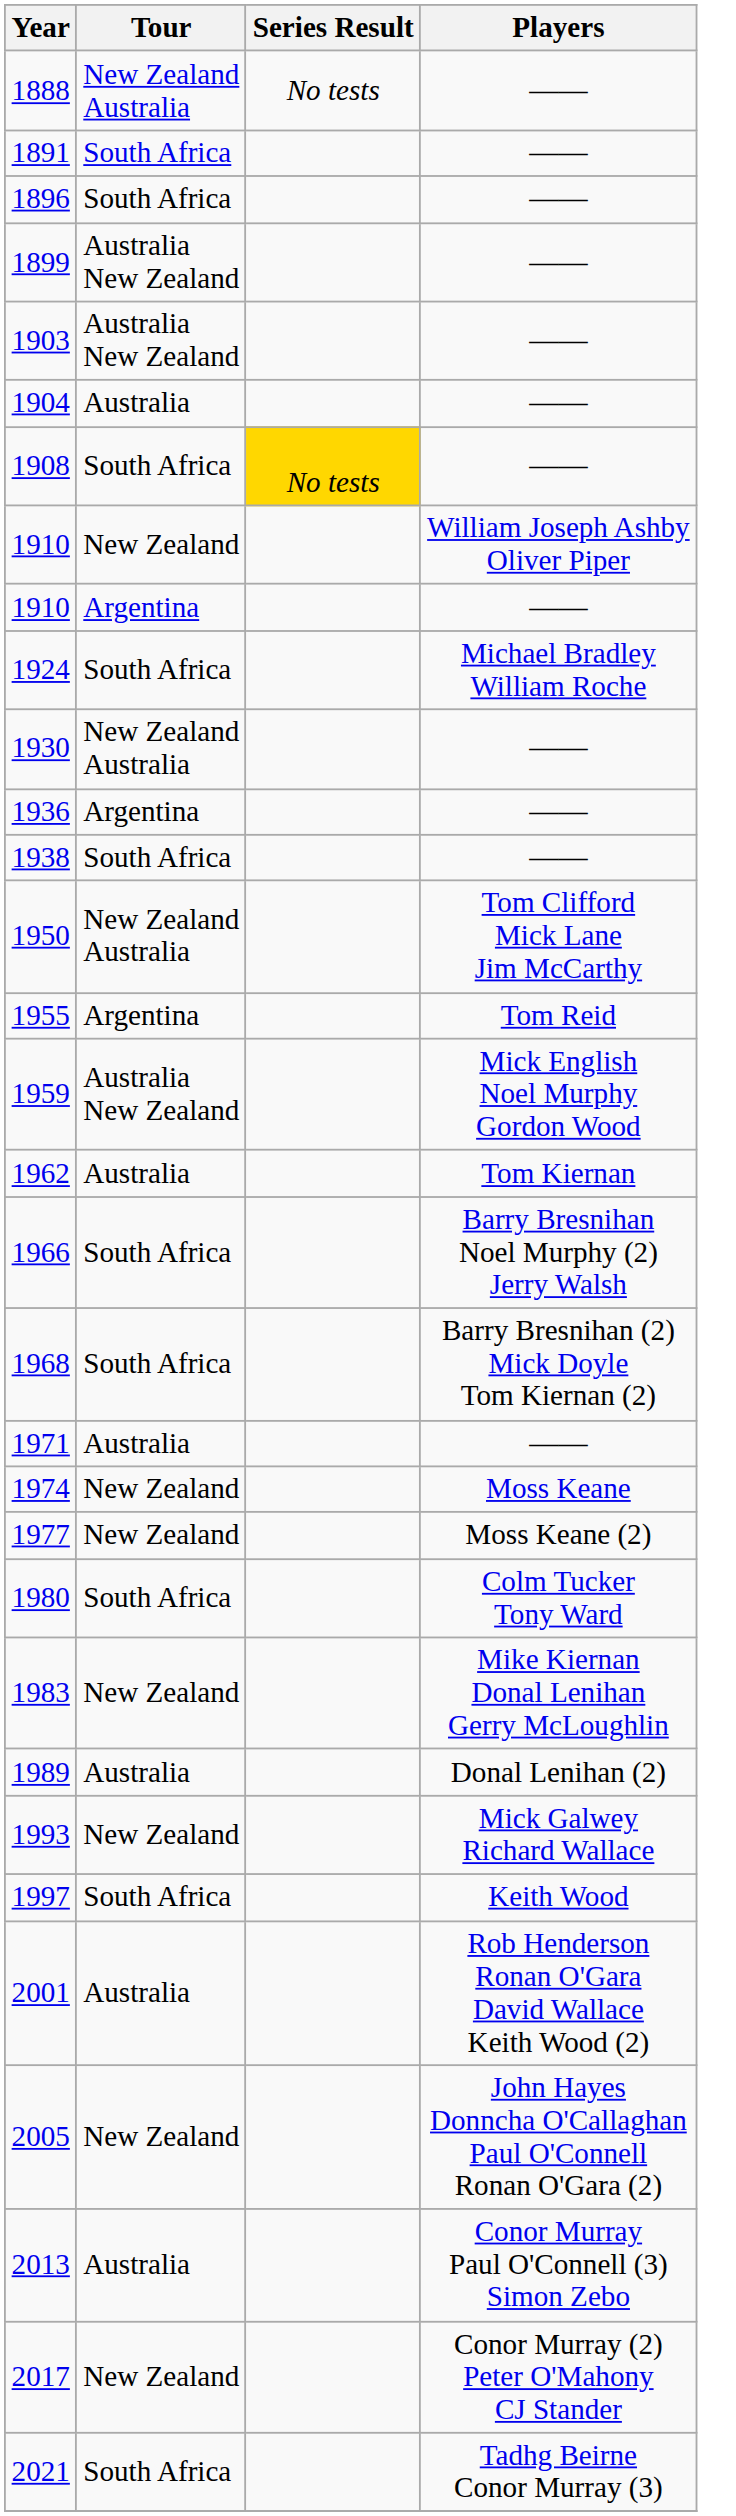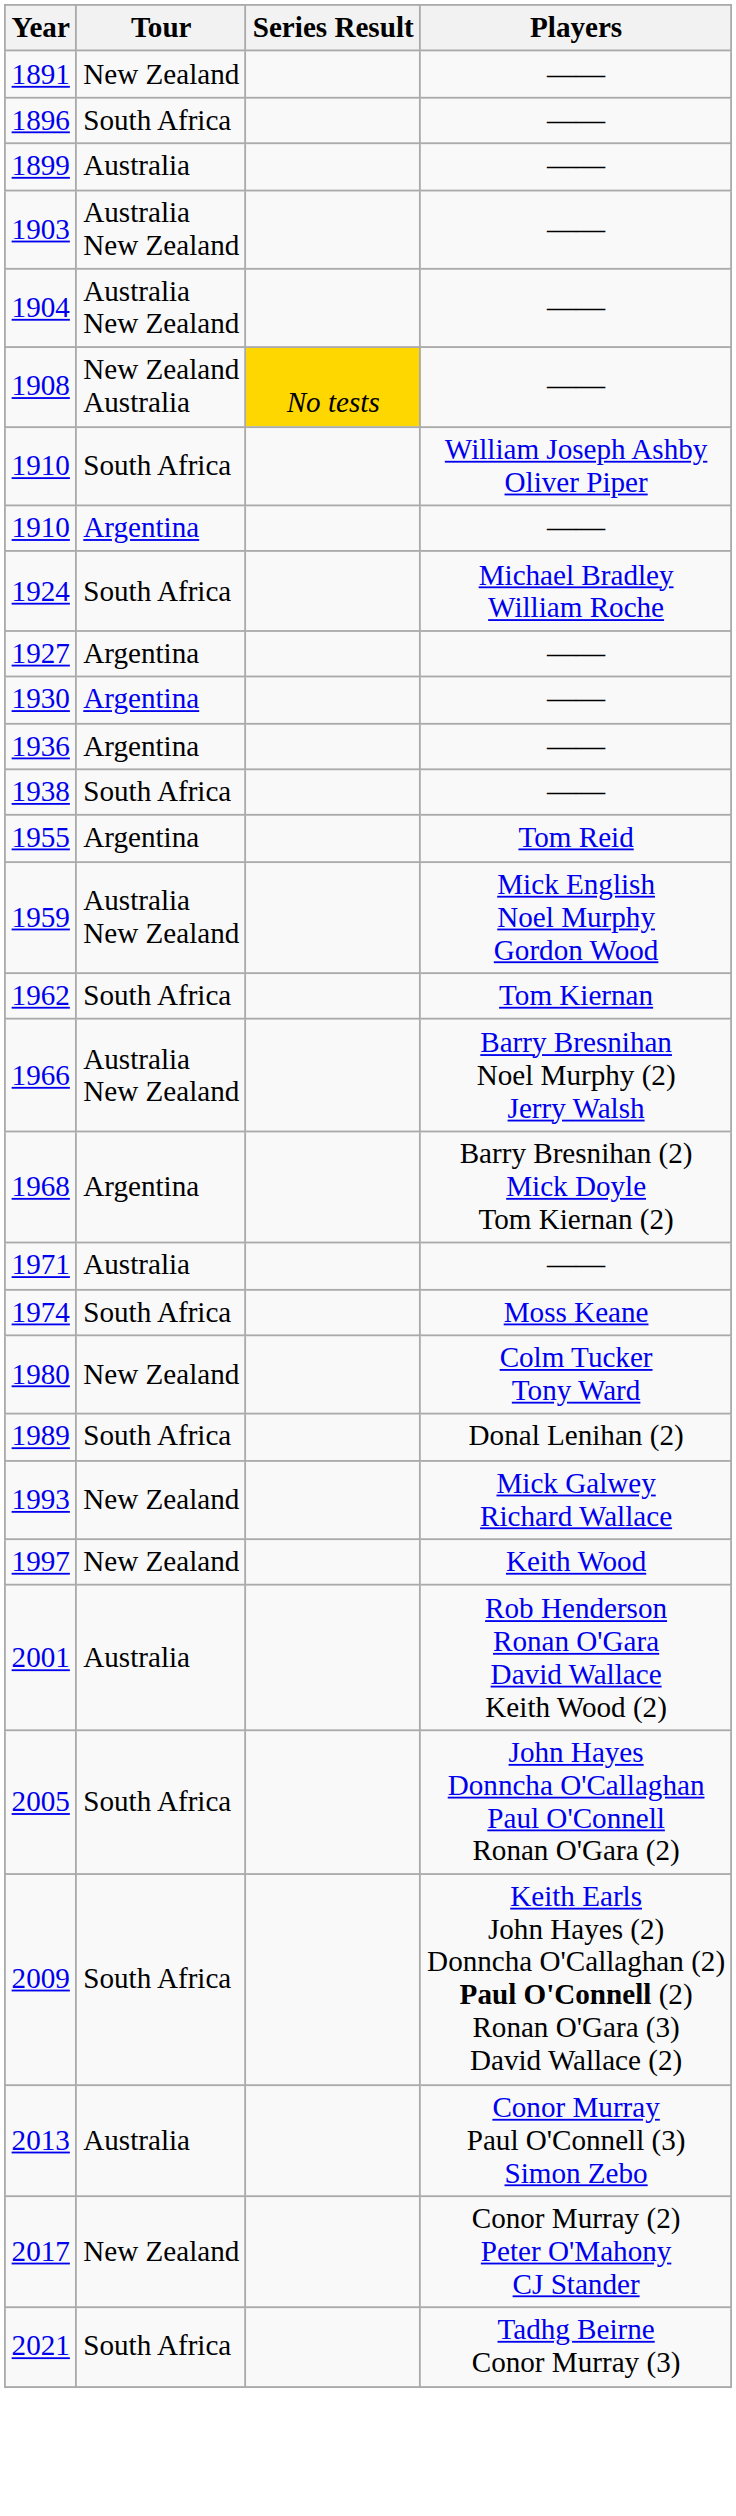- row: 1888 | New Zealand Australia | No tests | ——
1891 | Tour: South Africa -> New Zealand
1899 | Tour: Australia New Zealand -> Australia
1904 | Tour: Australia -> Australia New Zealand
1908 | Tour: South Africa -> New Zealand Australia
1910 / William Joseph Ashby Oliver Piper | Tour: New Zealand -> South Africa
+ row: 1927 | Argentina | ——
1930 | Tour: New Zealand Australia -> Argentina
- row: 1950 | New Zealand Australia | Tom Clifford Mick Lane Jim McCarthy
1962 | Tour: Australia -> South Africa
1966 | Tour: South Africa -> Australia New Zealand
1968 | Tour: South Africa -> Argentina
1974 | Tour: New Zealand -> South Africa
- row: 1977 | New Zealand | Moss Keane (2)
1980 | Tour: South Africa -> New Zealand
- row: 1983 | New Zealand | Mike Kiernan Donal Lenihan Gerry McLoughlin
1989 | Tour: Australia -> South Africa
1997 | Tour: South Africa -> New Zealand
2005 | Tour: New Zealand -> South Africa
+ row: 2009 | South Africa | Keith Earls John Hayes (2) Donncha O'Callaghan (2) Paul O'Connell (2) Ronan O'Gara (3) David Wallace (2)
